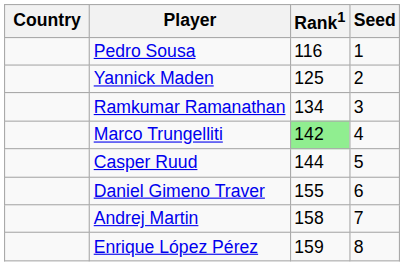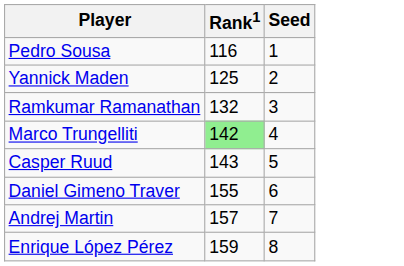- column: Country
Ramkumar Ramanathan | Rank1: 134 -> 132
Casper Ruud | Rank1: 144 -> 143
Andrej Martin | Rank1: 158 -> 157
